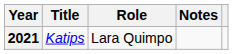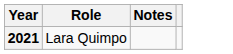- column: Title | Katips
